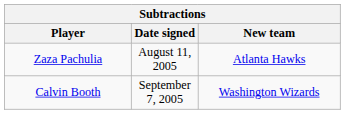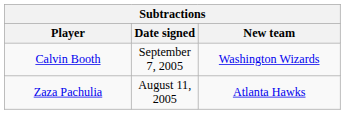rows swapped: Zaza Pachulia <-> Calvin Booth
